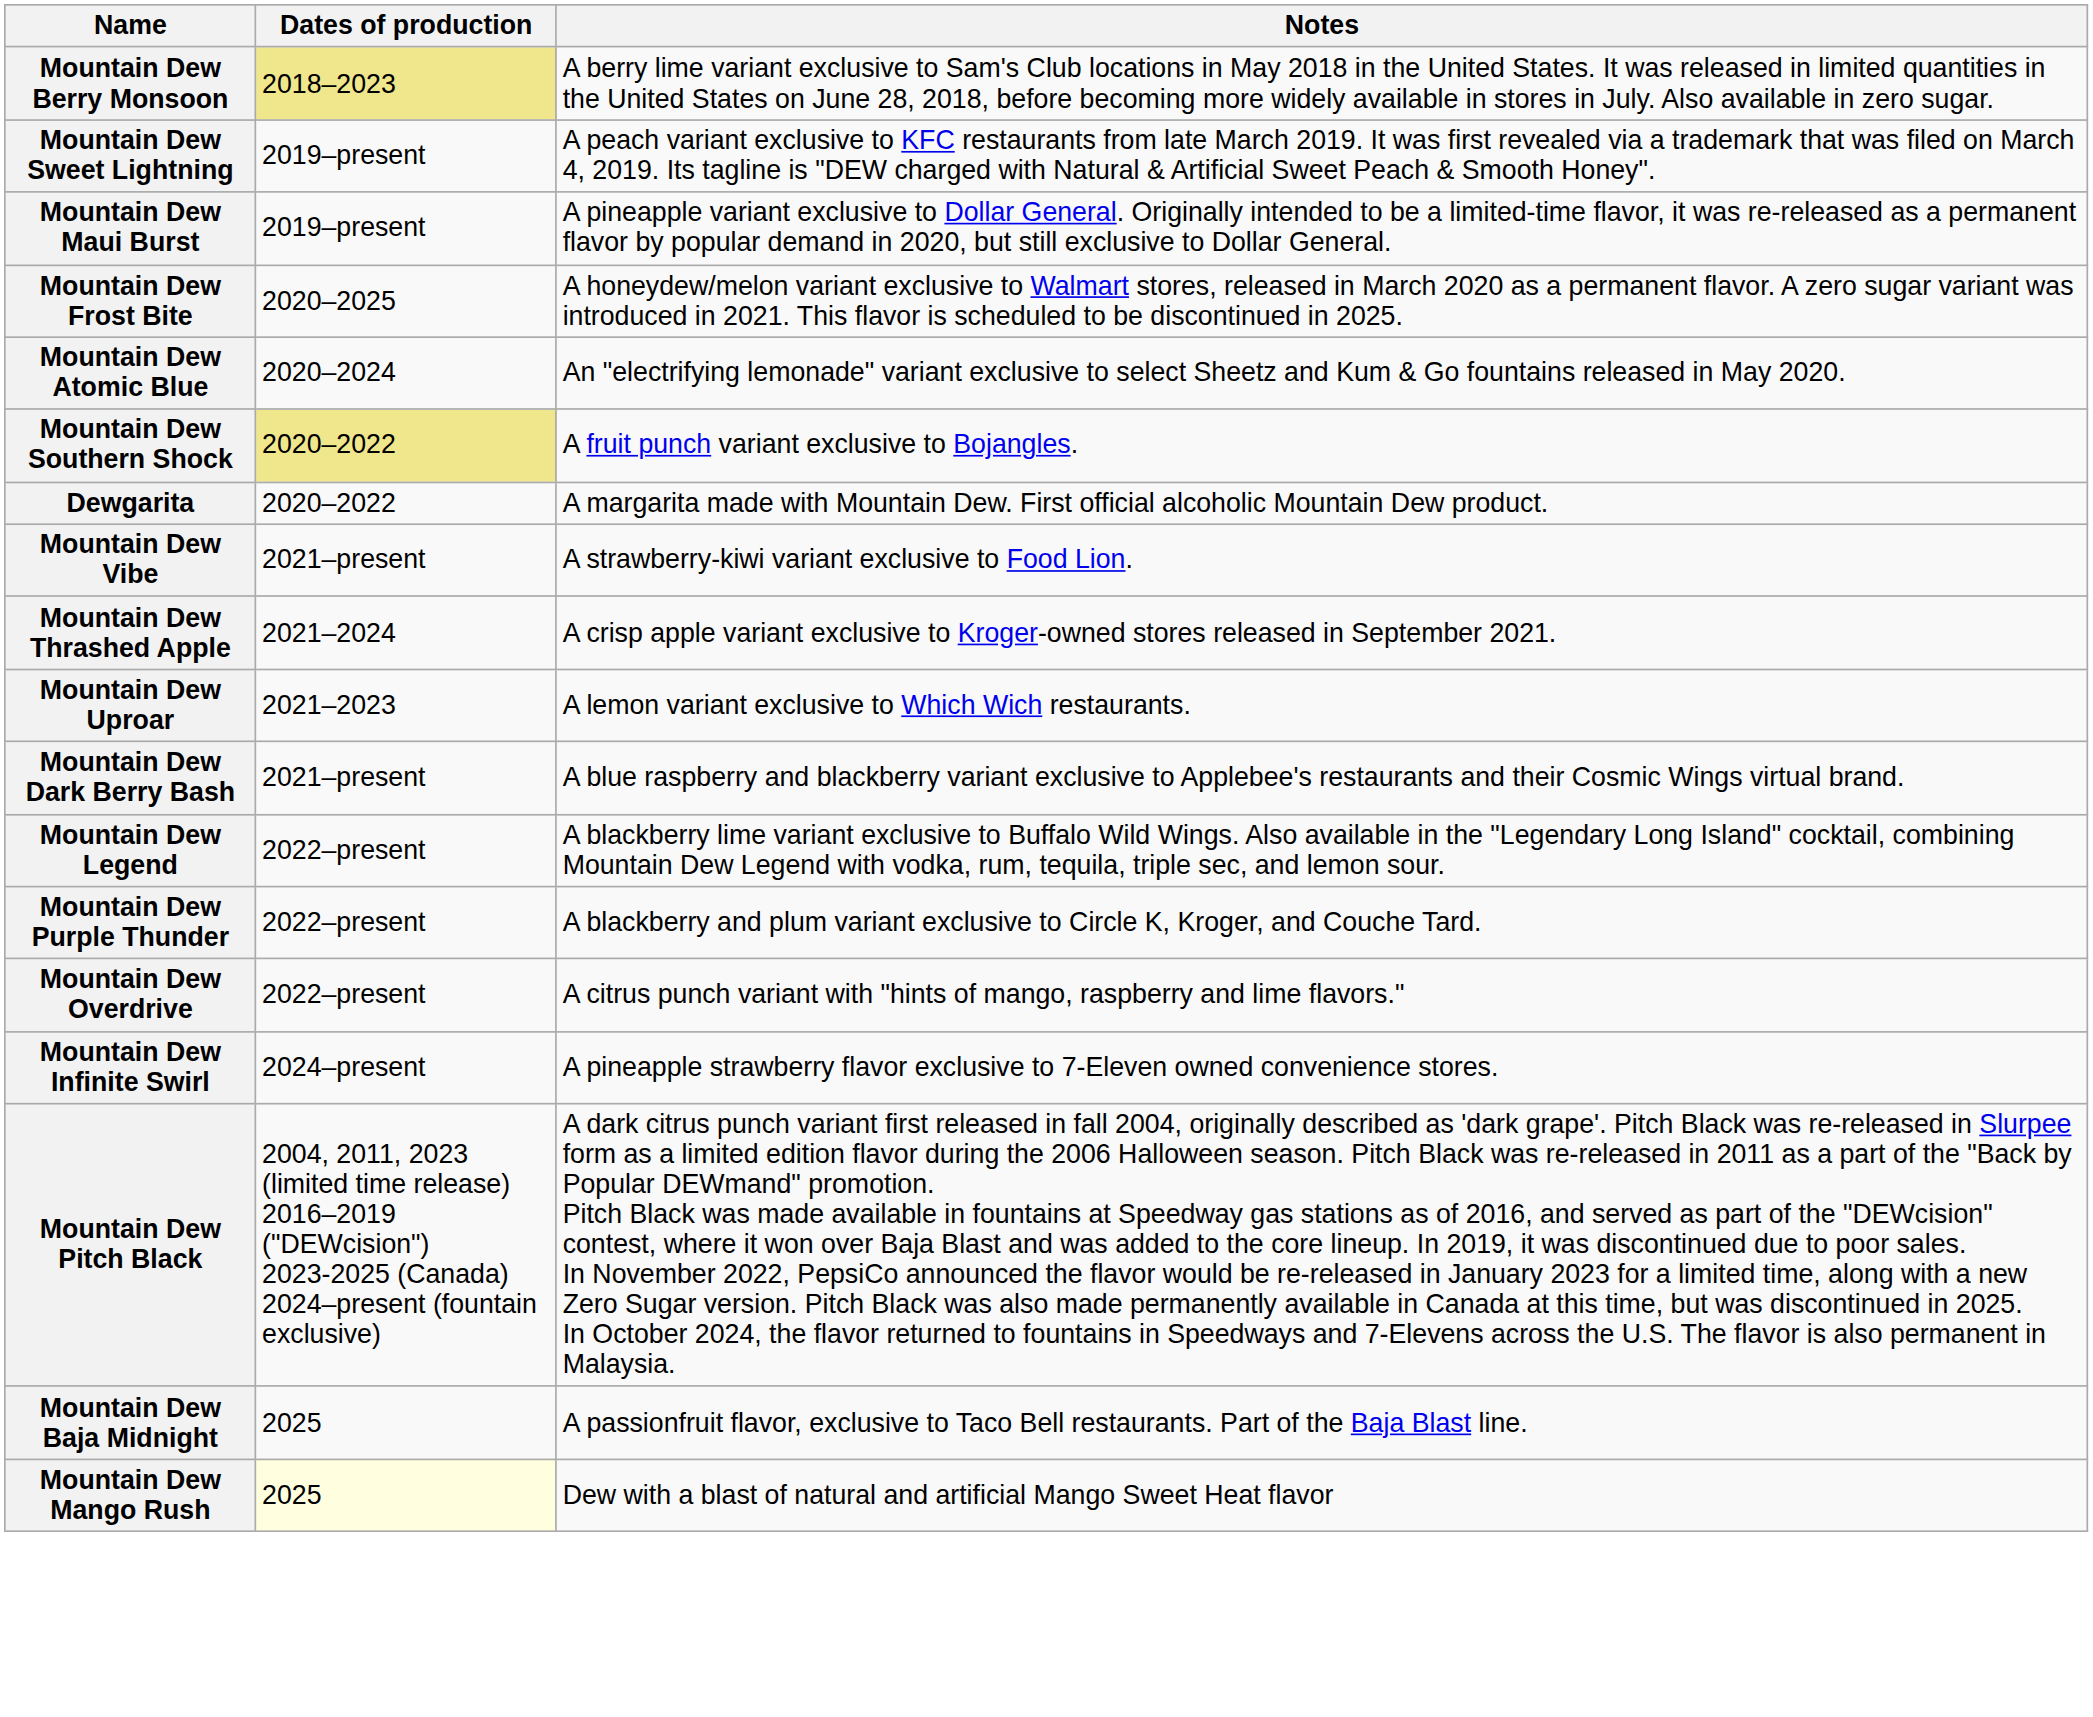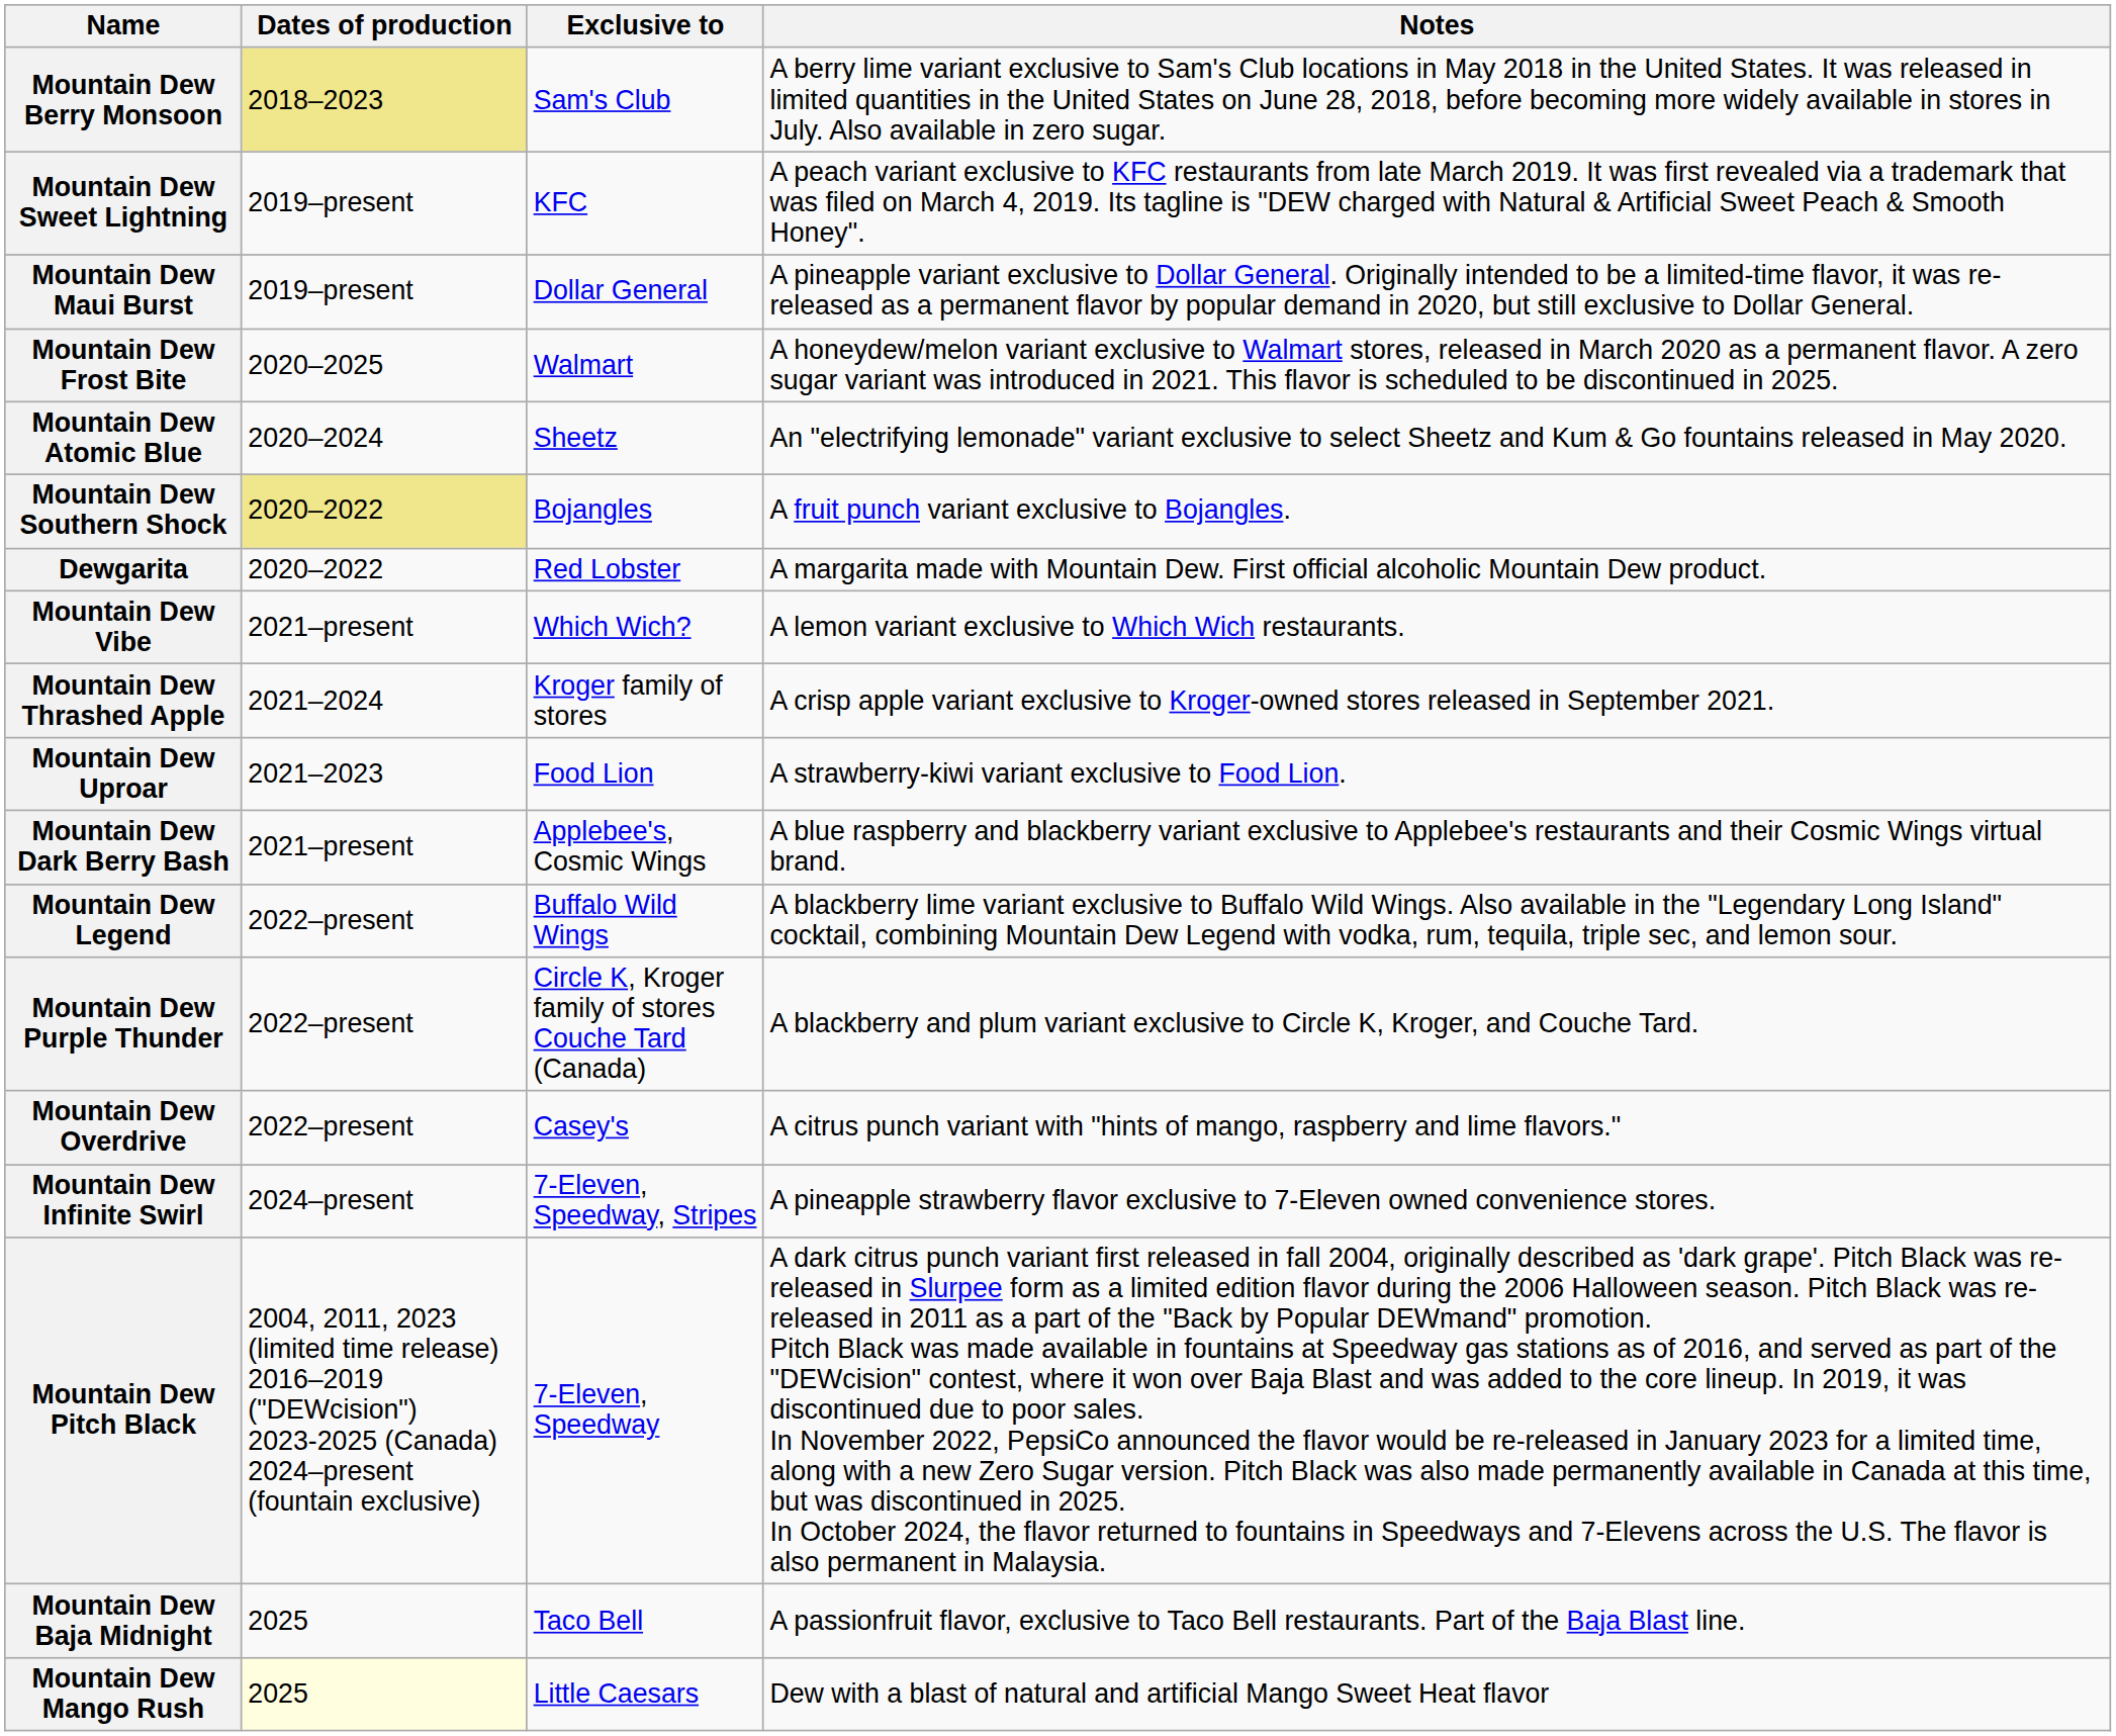+ column: Exclusive to | Sam's Club | KFC | Dollar General | Walmart | Sheetz | Bojangles | Red Lobster | Which Wich? | Kroger family of stores | Food Lion | Applebee's, Cosmic Wings | Buffalo Wild Wings | Circle K, Kroger family of stores Couche Tard (Canada) | Casey's | 7-Eleven, Speedway, Stripes | 7-Eleven, Speedway | Taco Bell | Little Caesars
Mountain Dew Vibe | Notes: A strawberry-kiwi variant exclusive to Food Lion. -> A lemon variant exclusive to Which Wich restaurants.
Mountain Dew Uproar | Notes: A lemon variant exclusive to Which Wich restaurants. -> A strawberry-kiwi variant exclusive to Food Lion.
